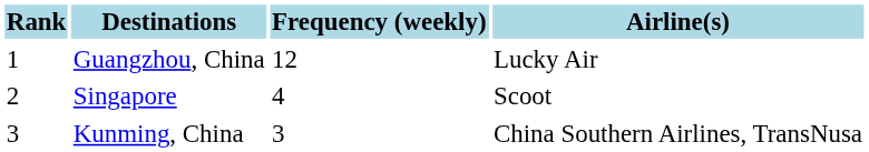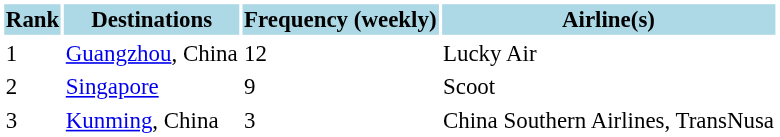Singapore | Frequency (weekly): 4 -> 9
